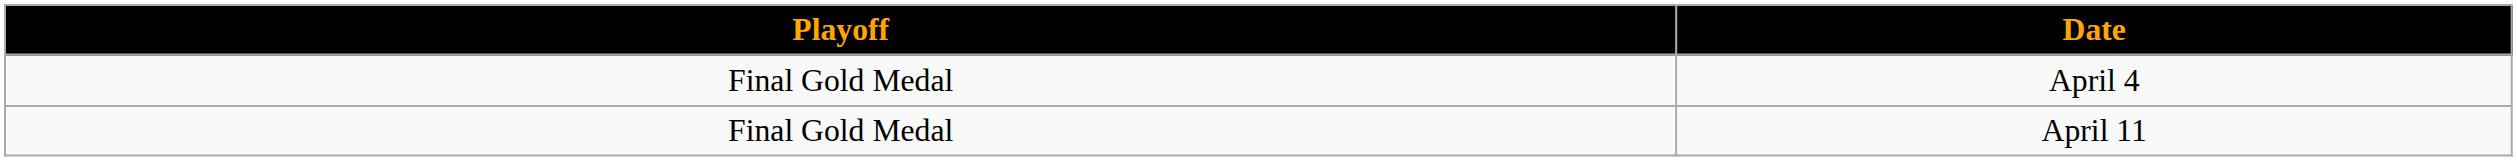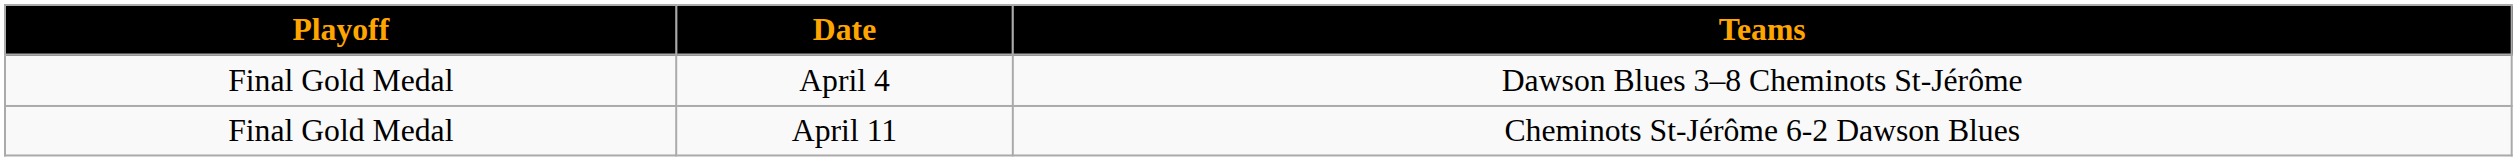+ column: Teams | Dawson Blues 3–8 Cheminots St-Jérôme | Cheminots St-Jérôme 6-2 Dawson Blues
